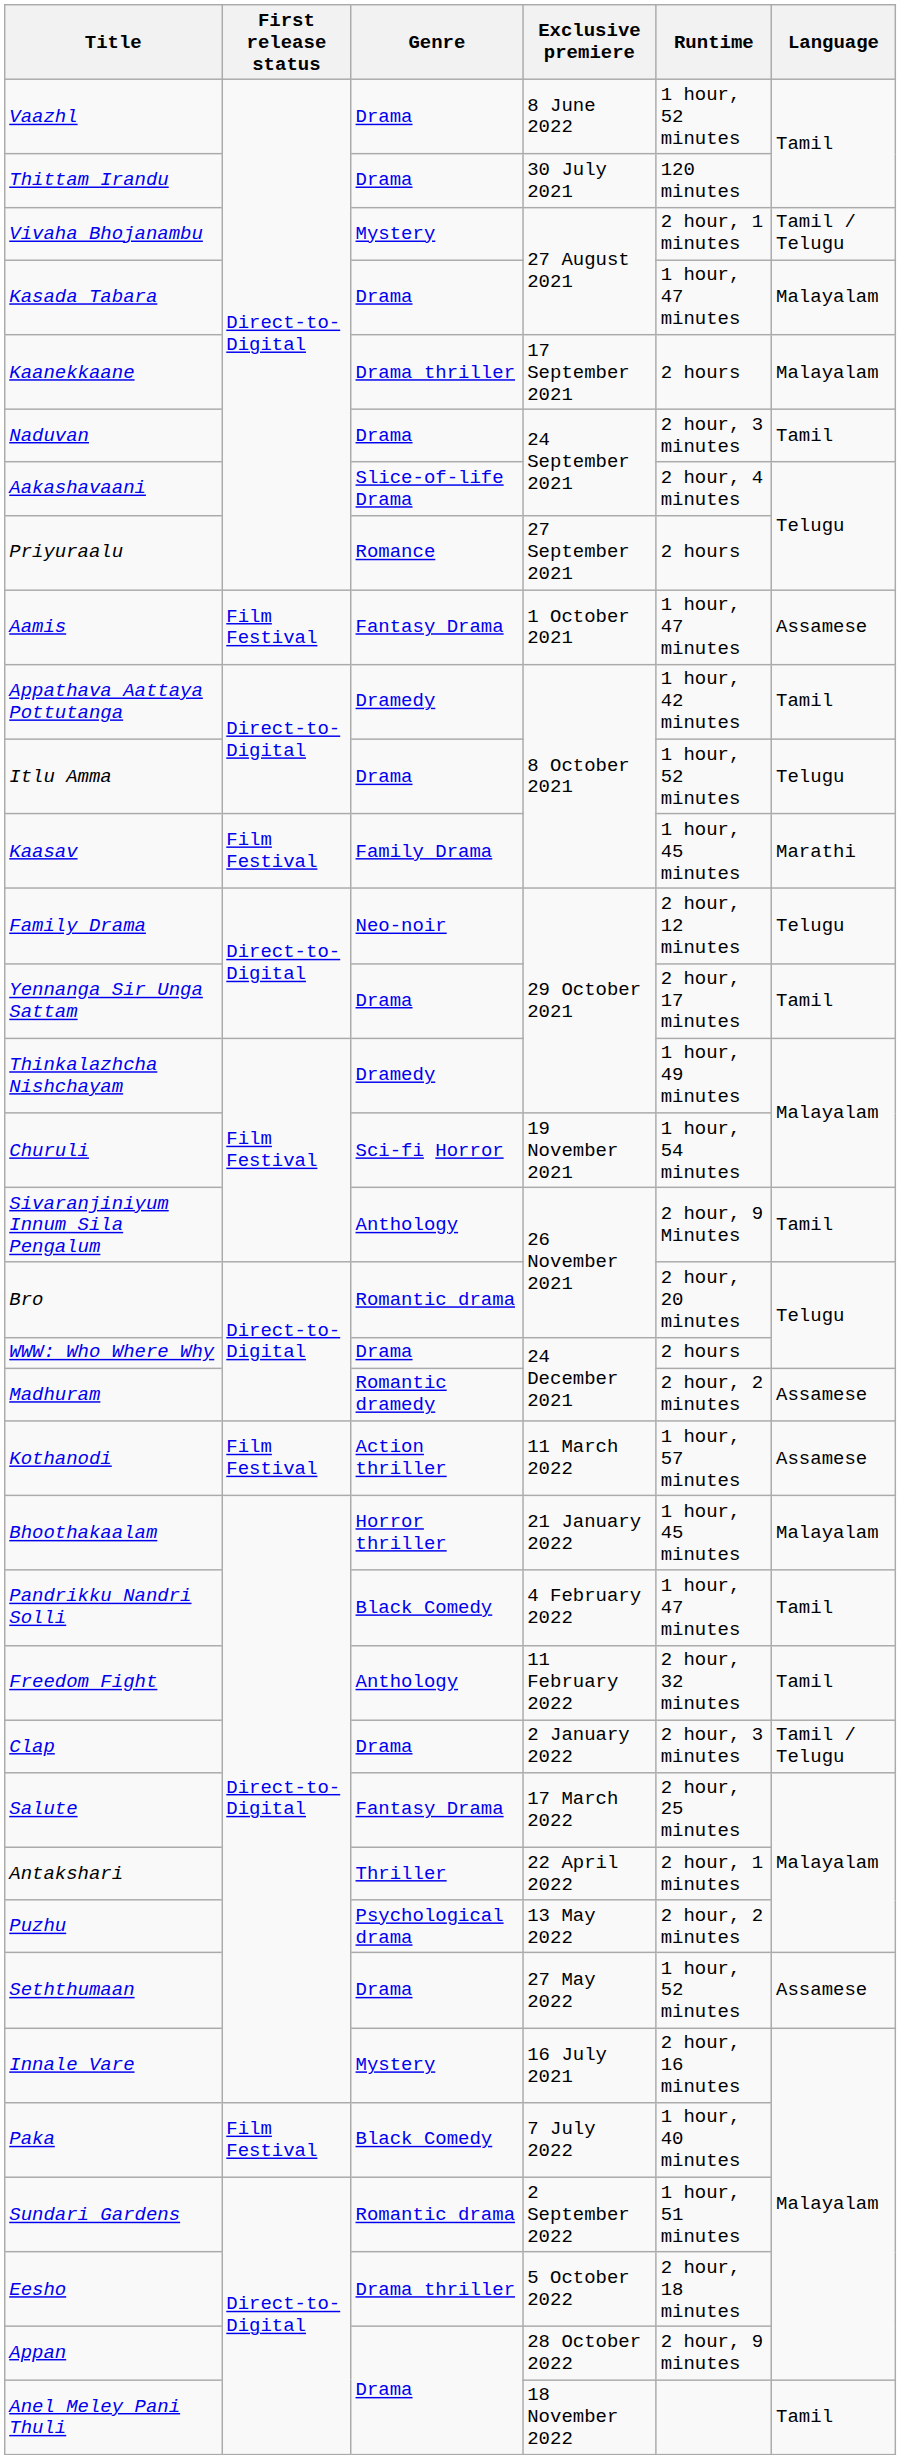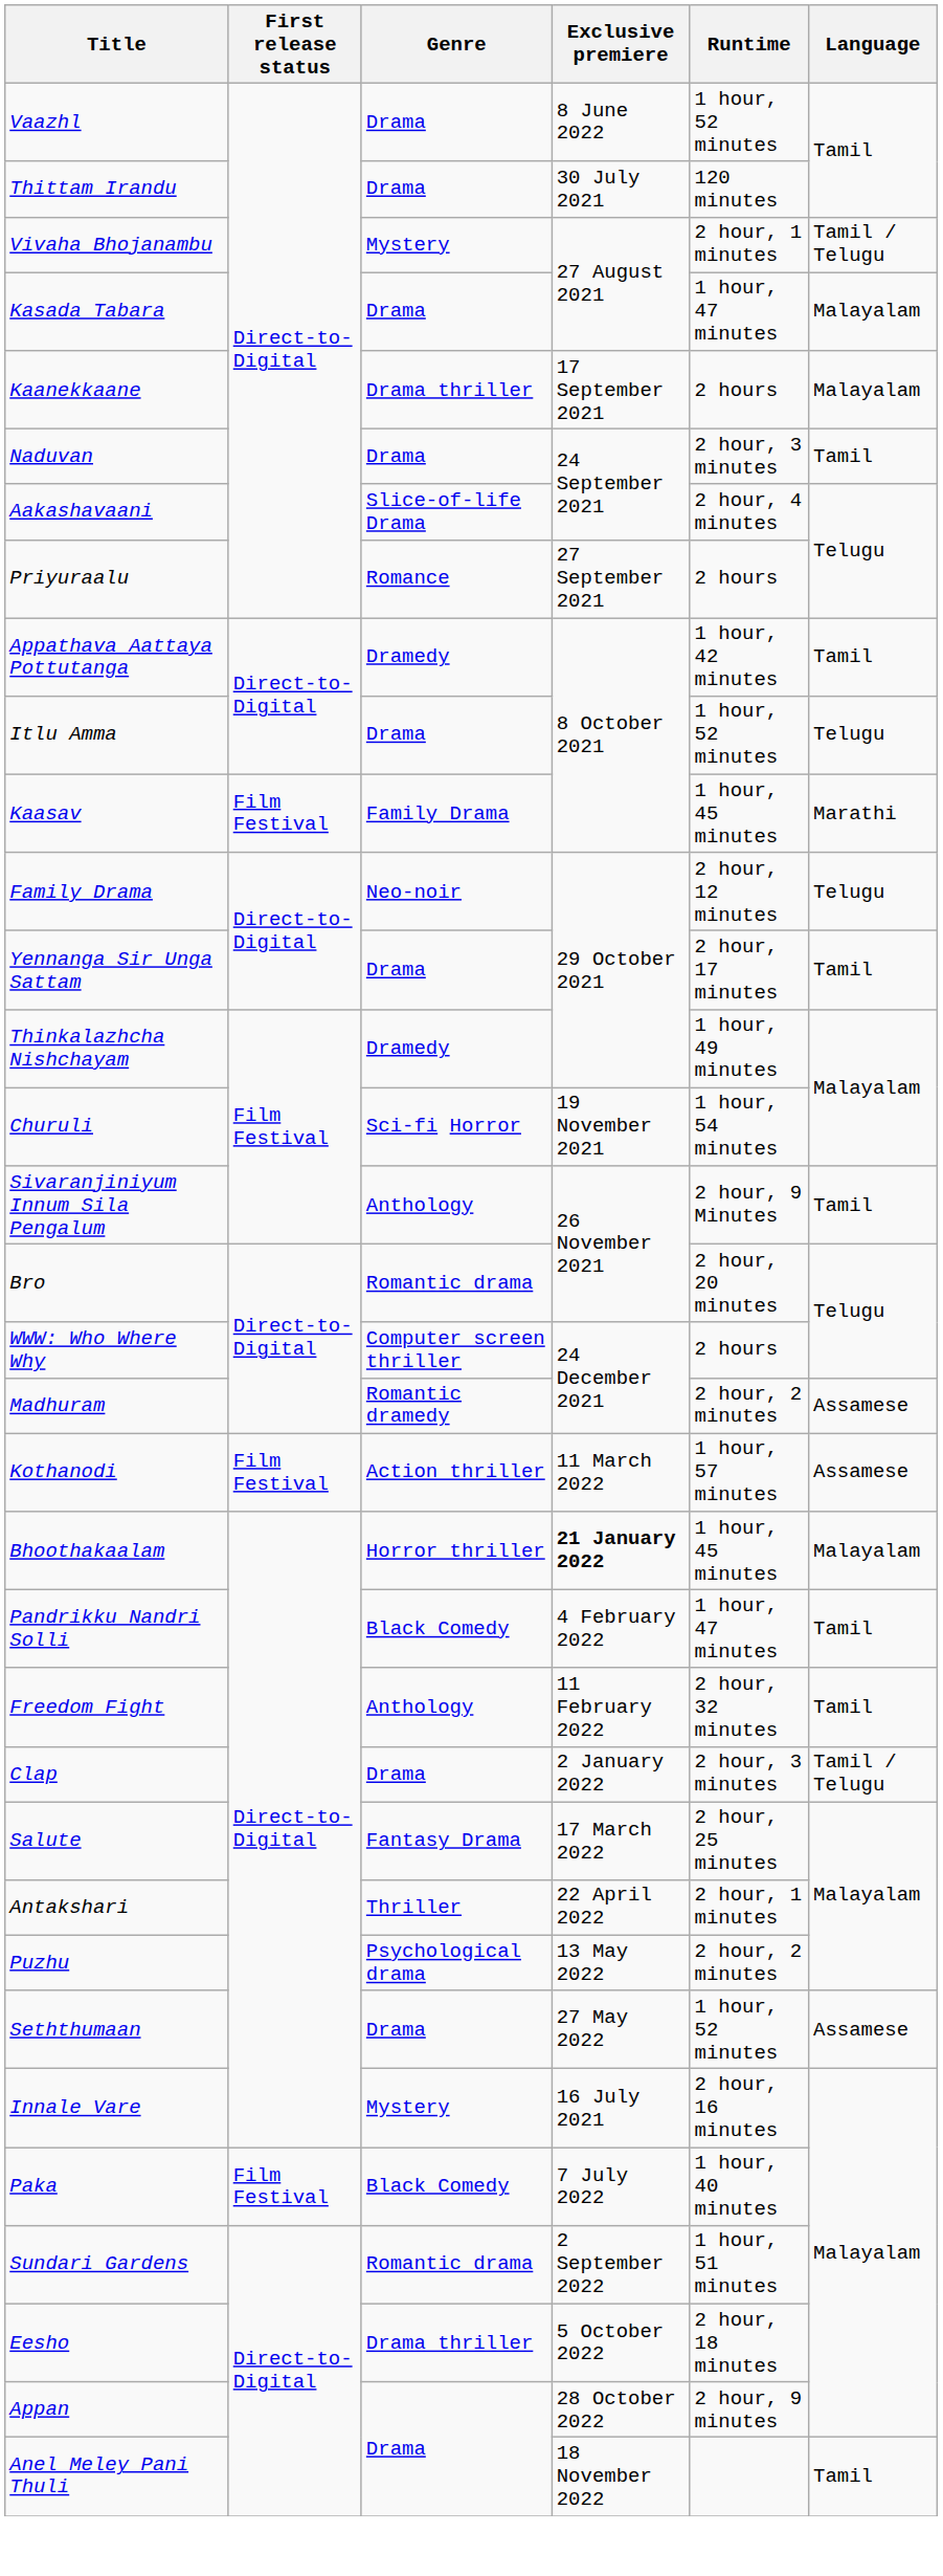- row: Aamis | Film Festival | Fantasy Drama | 1 October 2021 | 1 hour, 47 minutes | Assamese
WWW: Who Where Why | Genre: Drama -> Computer screen thriller
Bhoothakaalam | Exclusive premiere: normal -> bold
